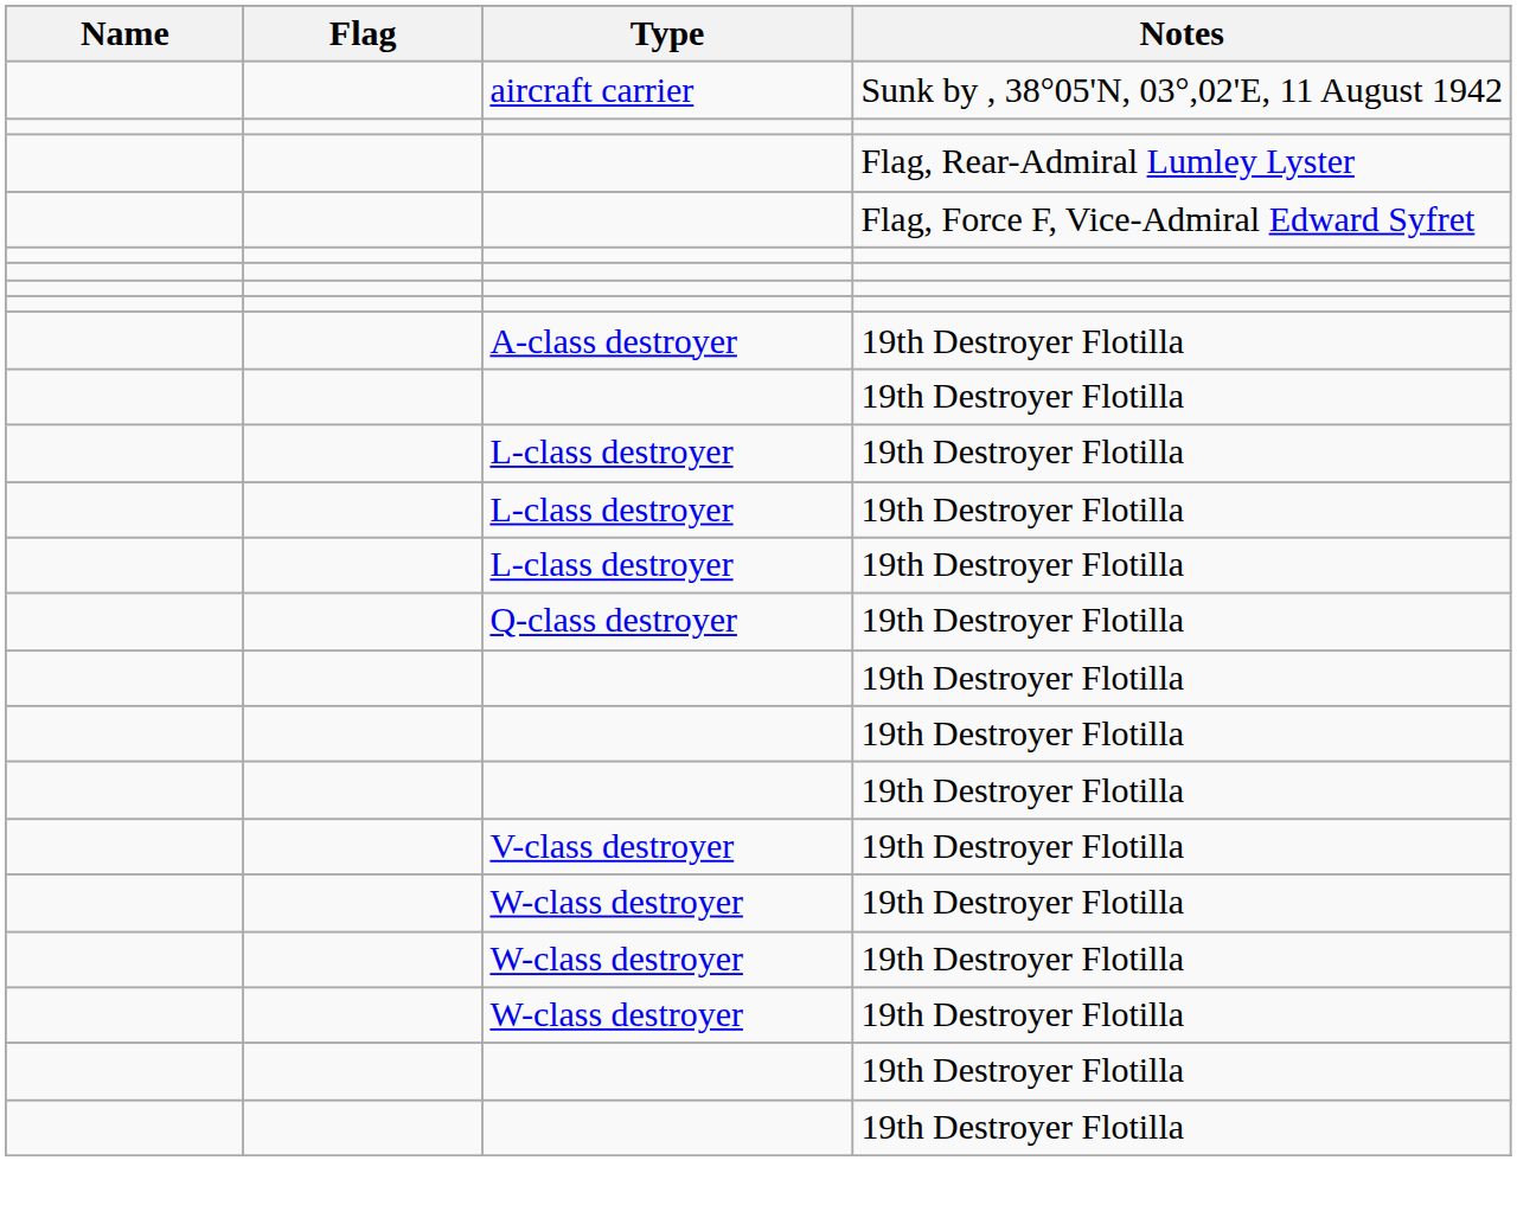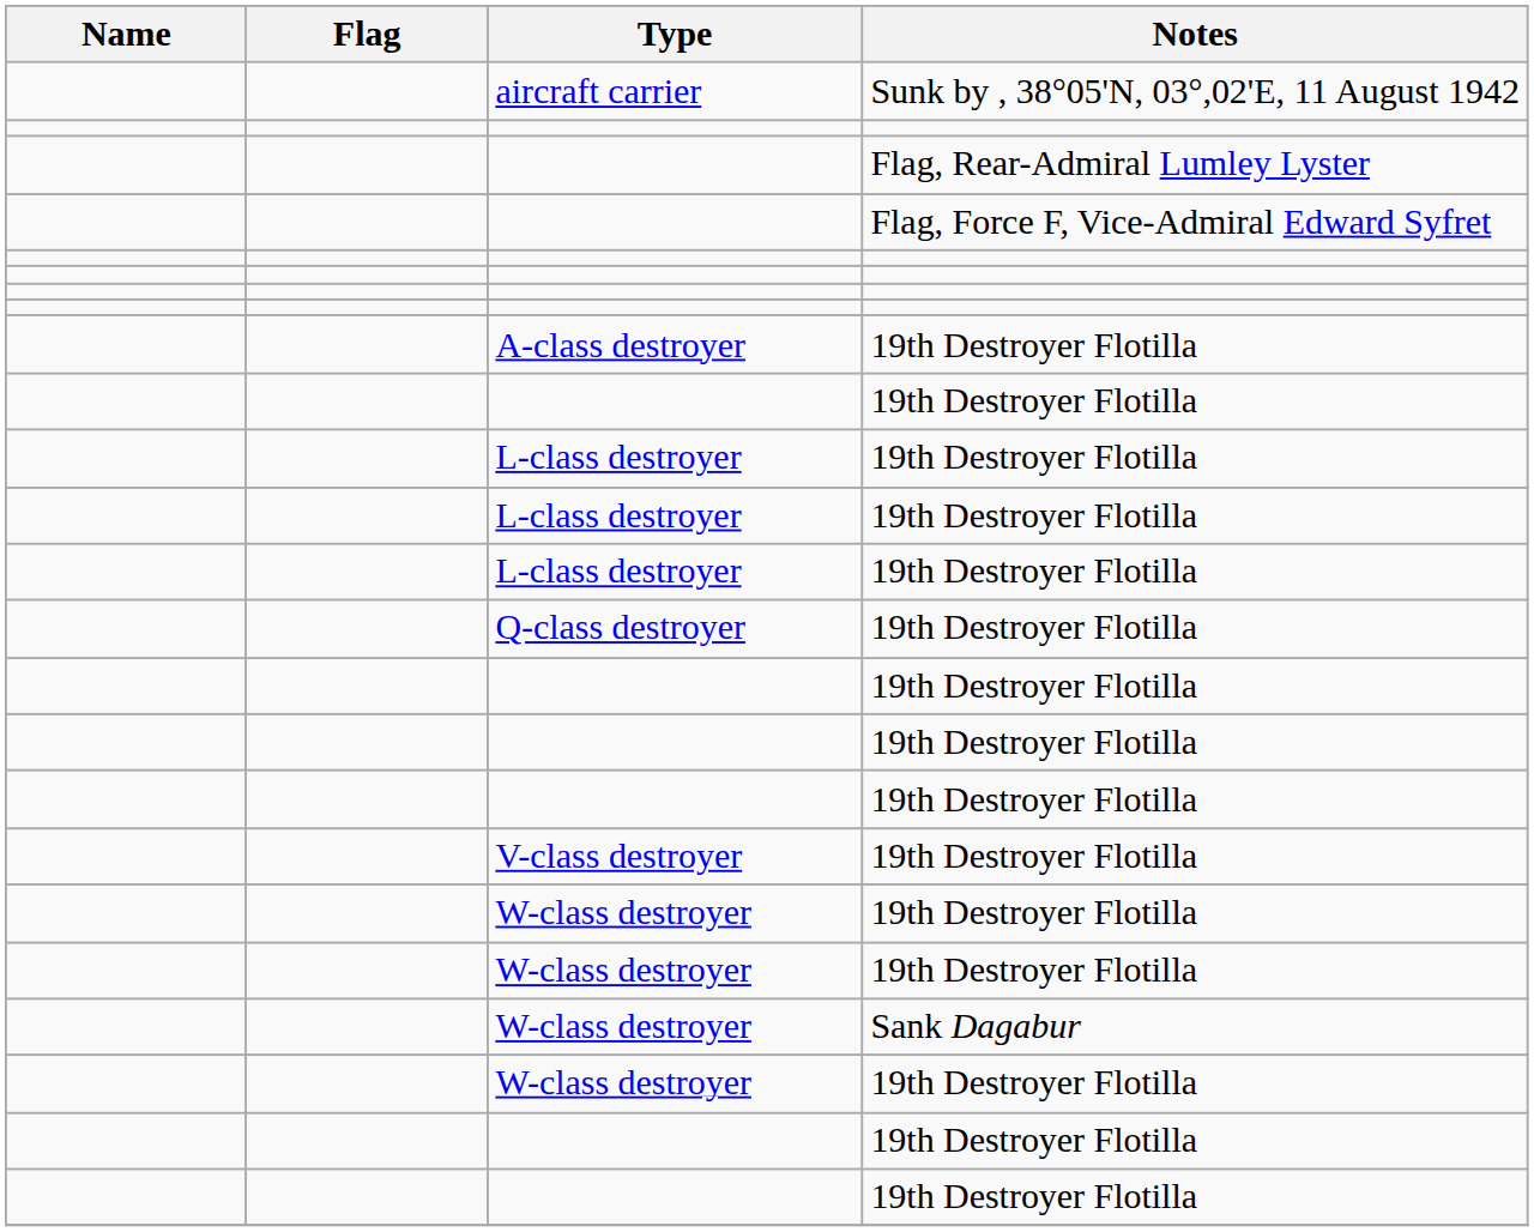+ row: W-class destroyer | Sank Dagabur
